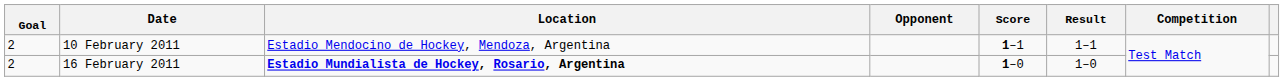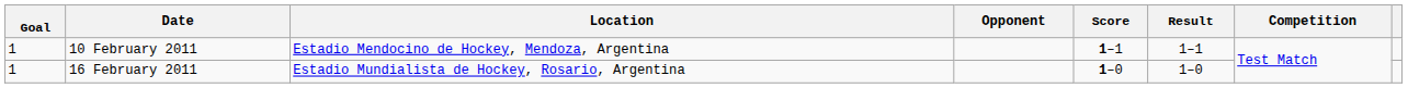10 February 2011 | Goal: 2 -> 1
16 February 2011 | Goal: 2 -> 1
16 February 2011 | Location: bold -> normal
